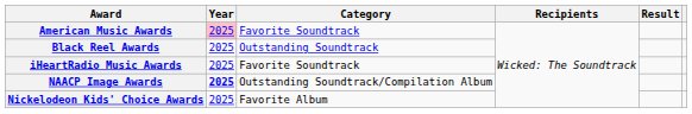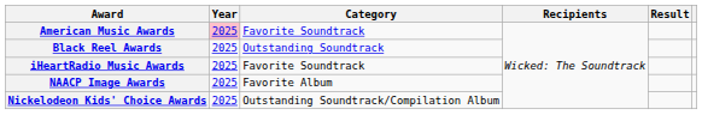NAACP Image Awards | Year: bold -> normal
NAACP Image Awards | Category: Outstanding Soundtrack/Compilation Album -> Favorite Album
Nickelodeon Kids' Choice Awards | Category: Favorite Album -> Outstanding Soundtrack/Compilation Album
